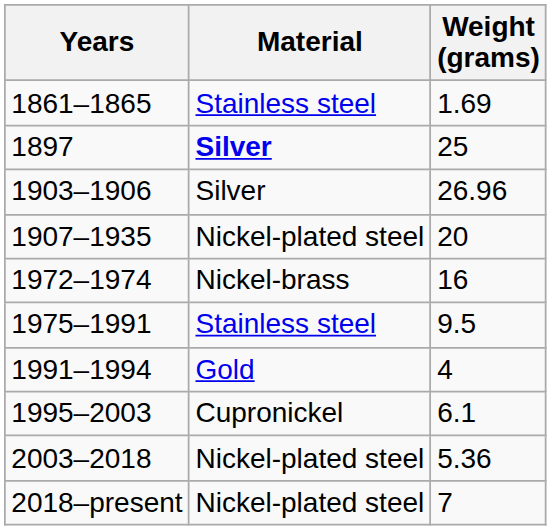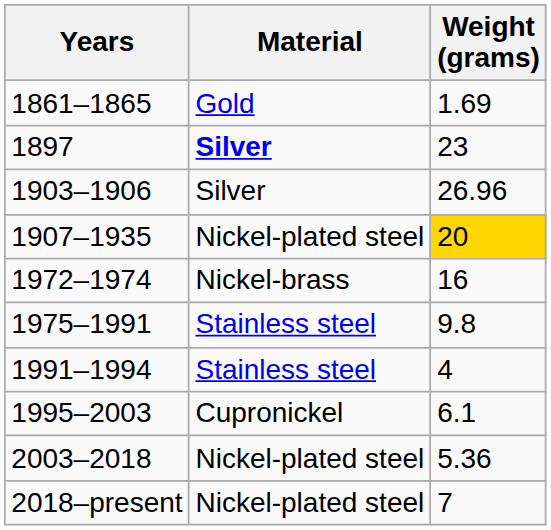1861–1865 | Material: Stainless steel -> Gold
1897 | Weight (grams): 25 -> 23
1907–1935 | Weight (grams): no background -> gold background
1975–1991 | Weight (grams): 9.5 -> 9.8
1991–1994 | Material: Gold -> Stainless steel
